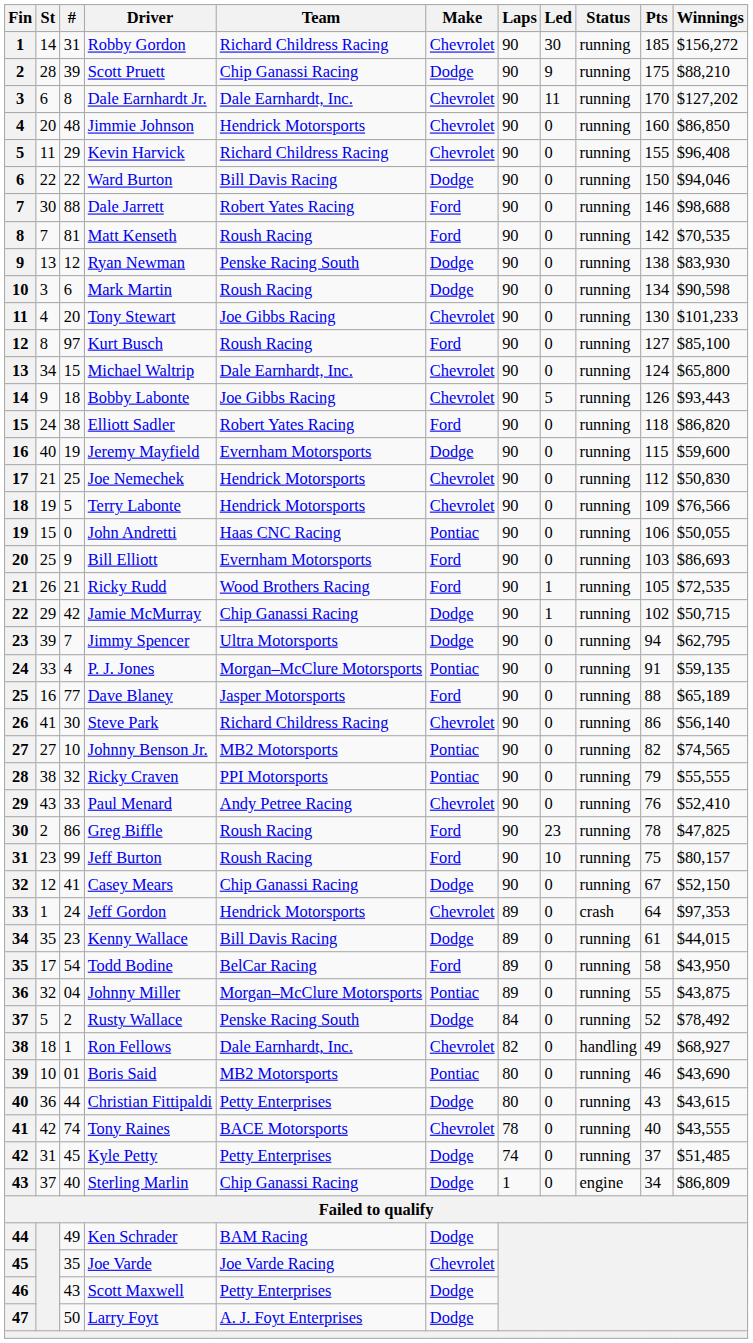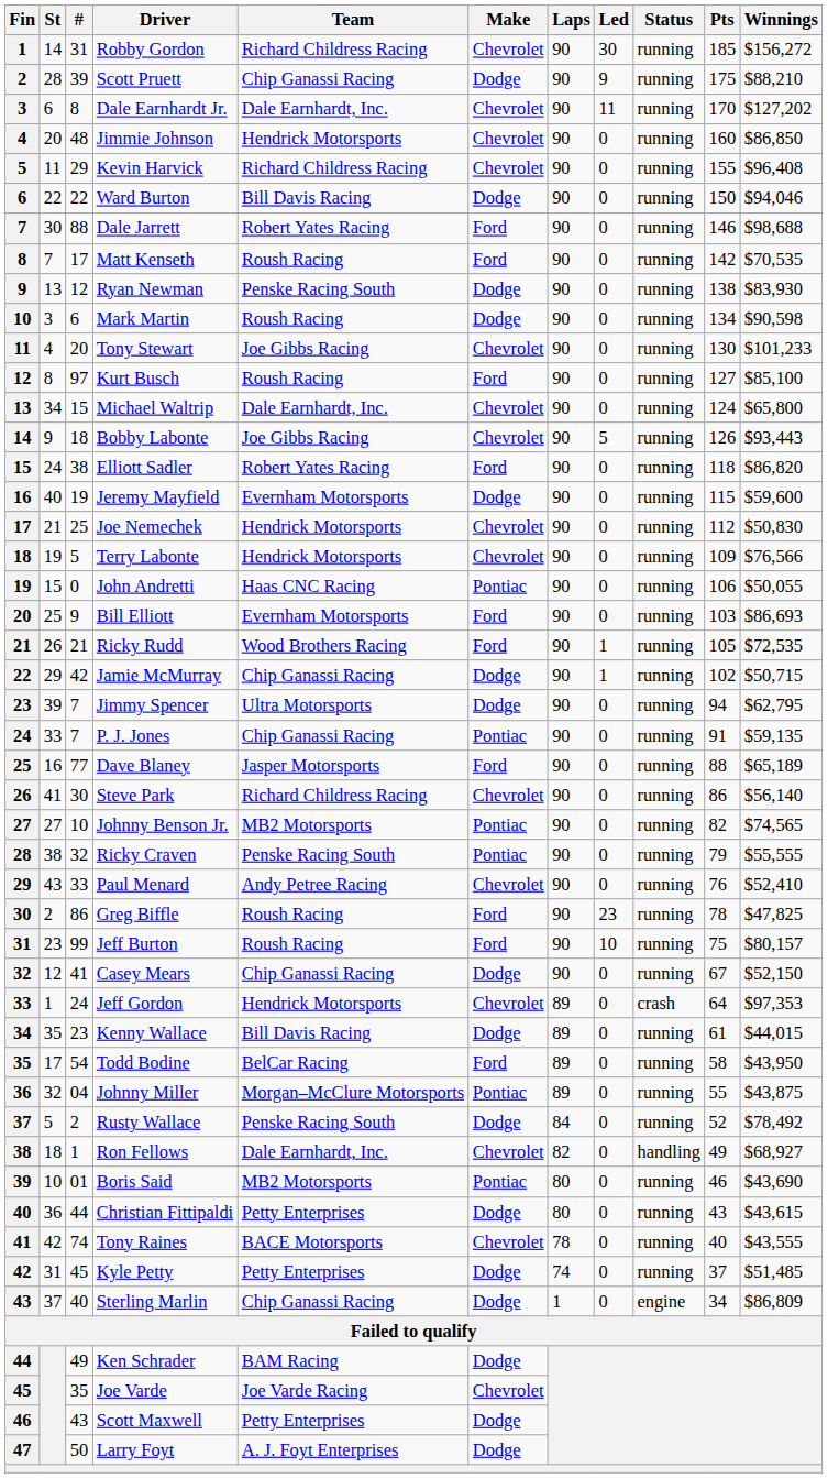Matt Kenseth | #: 81 -> 17
P. J. Jones | #: 4 -> 7
P. J. Jones | Team: Morgan–McClure Motorsports -> Chip Ganassi Racing
Ricky Craven | Team: PPI Motorsports -> Penske Racing South
